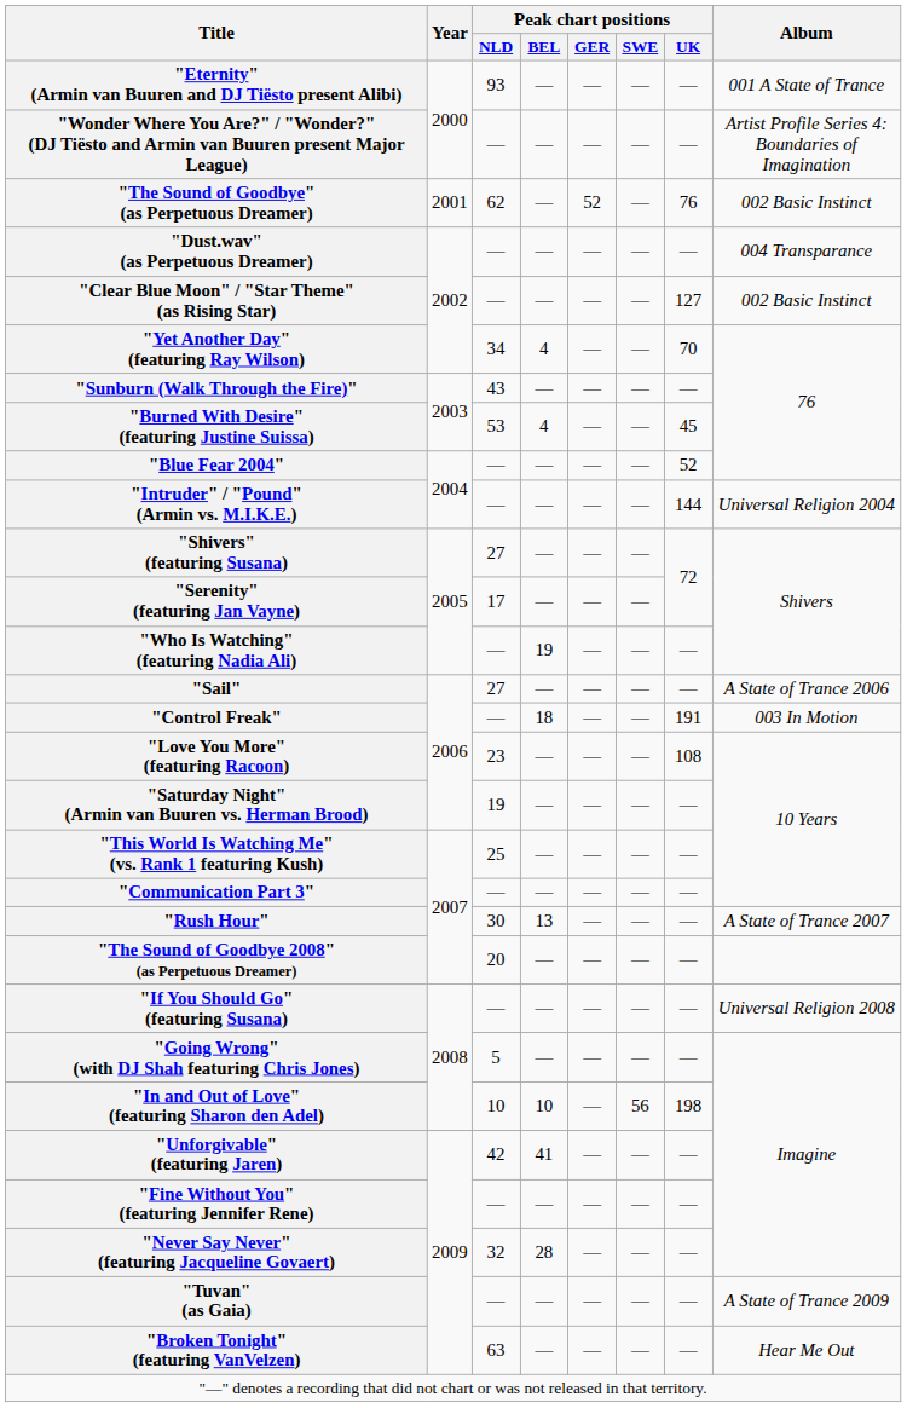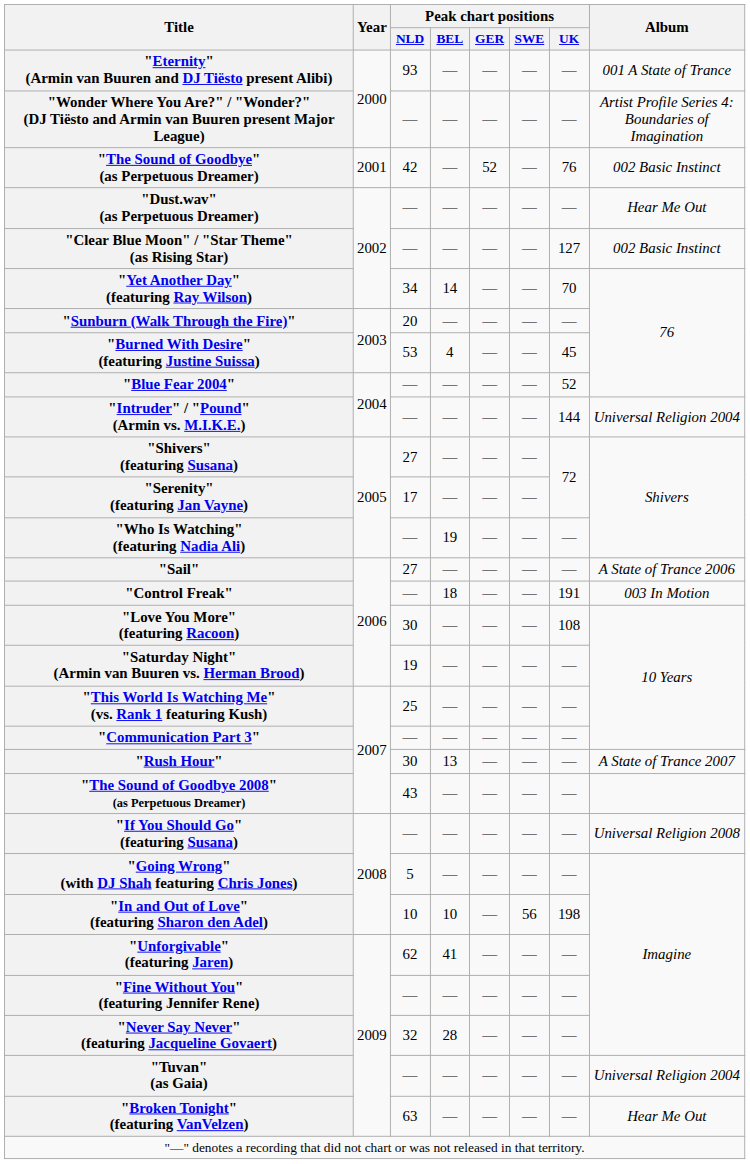"The Sound of Goodbye" (as Perpetuous Dreamer) | Peak chart positions / NLD: 62 -> 42
"Dust.wav" (as Perpetuous Dreamer) | Album: 004 Transparance -> Hear Me Out
"Yet Another Day" (featuring Ray Wilson) | Peak chart positions / BEL: 4 -> 14
"Sunburn (Walk Through the Fire)" | Peak chart positions / NLD: 43 -> 20
"Love You More" (featuring Racoon) | Peak chart positions / NLD: 23 -> 30
"The Sound of Goodbye 2008" (as Perpetuous Dreamer) | Peak chart positions / NLD: 20 -> 43
"Unforgivable" (featuring Jaren) | Peak chart positions / NLD: 42 -> 62
"Tuvan" (as Gaia) | Album: A State of Trance 2009 -> Universal Religion 2004
